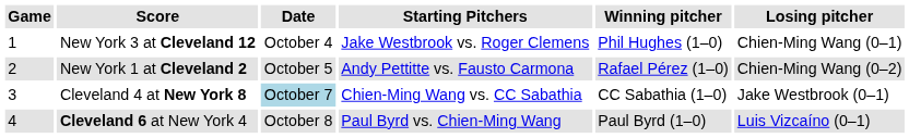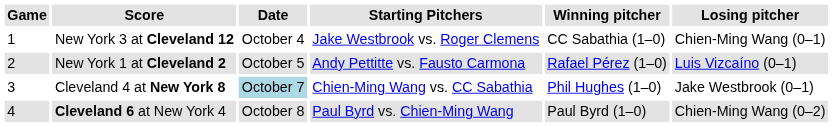New York 3 at Cleveland 12 | Winning pitcher: Phil Hughes (1–0) -> CC Sabathia (1–0)
New York 1 at Cleveland 2 | Losing pitcher: Chien-Ming Wang (0–2) -> Luis Vizcaíno (0–1)
Cleveland 4 at New York 8 | Winning pitcher: CC Sabathia (1–0) -> Phil Hughes (1–0)
Cleveland 6 at New York 4 | Losing pitcher: Luis Vizcaíno (0–1) -> Chien-Ming Wang (0–2)
